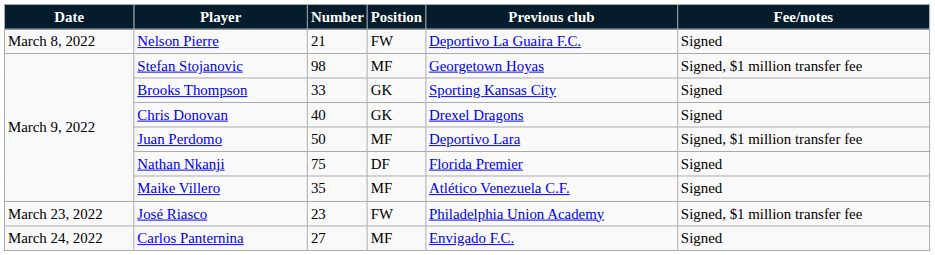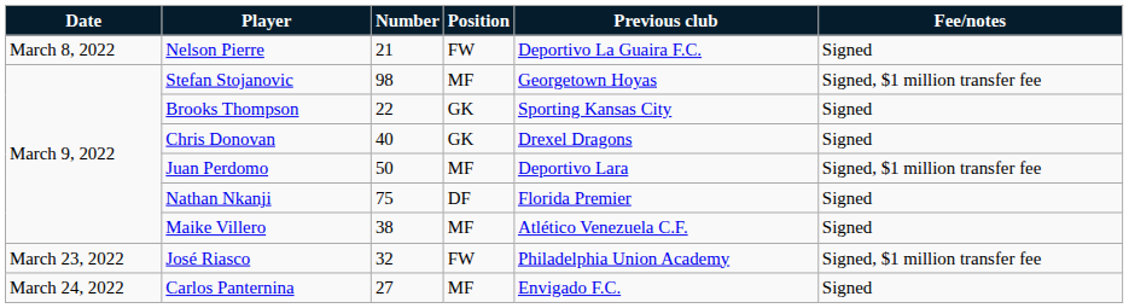Brooks Thompson | Number: 33 -> 22
Maike Villero | Number: 35 -> 38
José Riasco | Number: 23 -> 32
